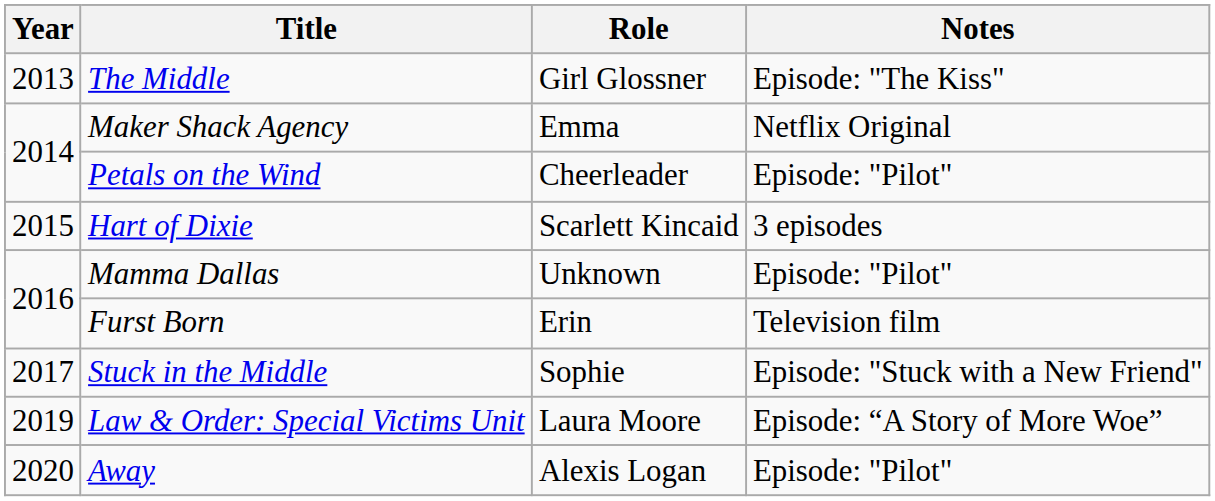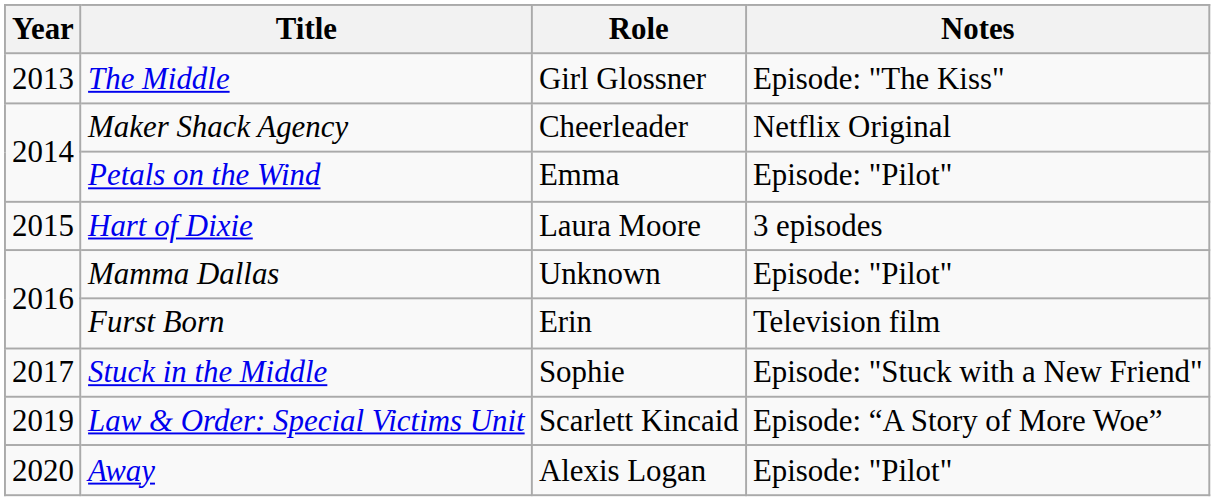Maker Shack Agency | Role: Emma -> Cheerleader
Petals on the Wind | Role: Cheerleader -> Emma
Hart of Dixie | Role: Scarlett Kincaid -> Laura Moore
Law & Order: Special Victims Unit | Role: Laura Moore -> Scarlett Kincaid
